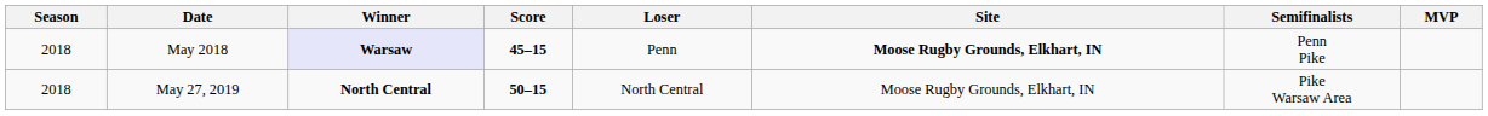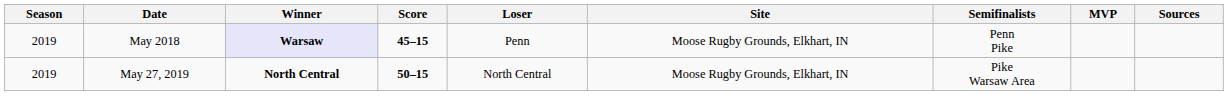+ column: Sources
May 2018 | Season: 2018 -> 2019
May 2018 | Site: bold -> normal
May 27, 2019 | Season: 2018 -> 2019
